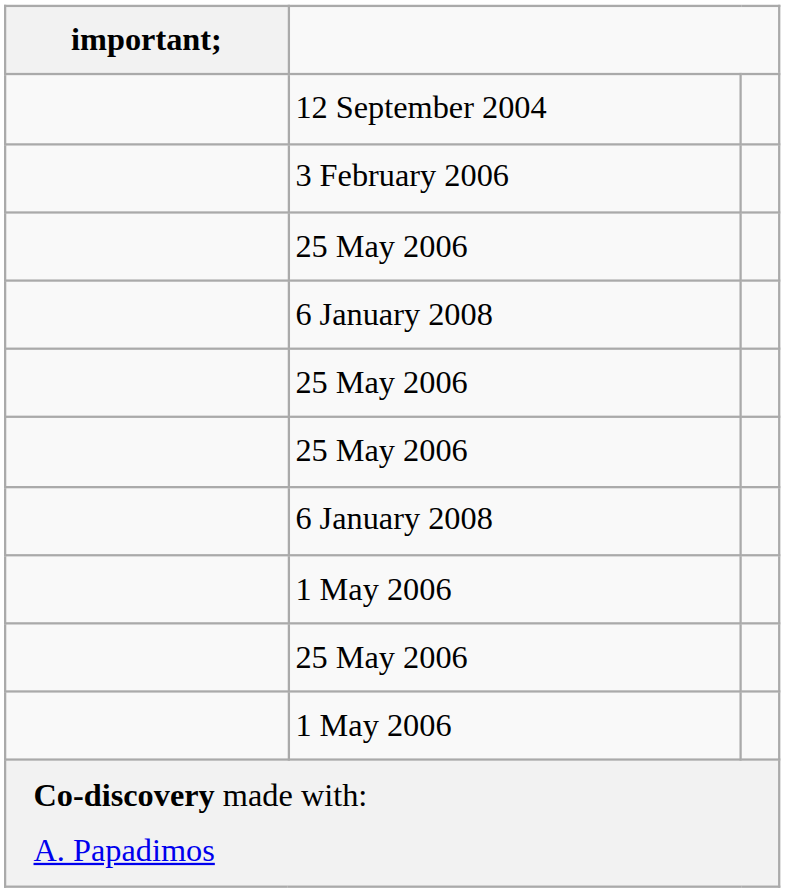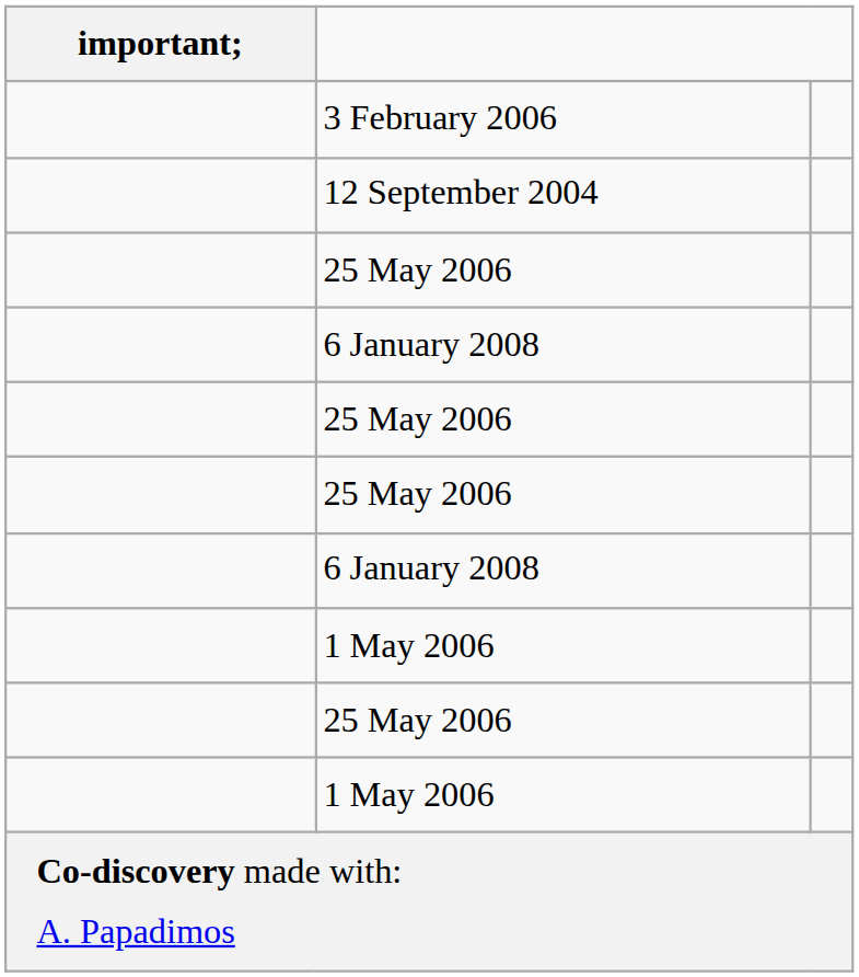rows swapped: 12 September 2004 <-> 3 February 2006
